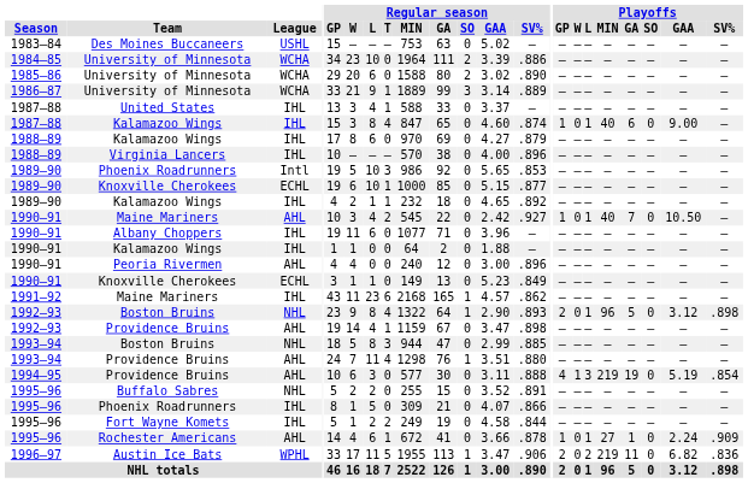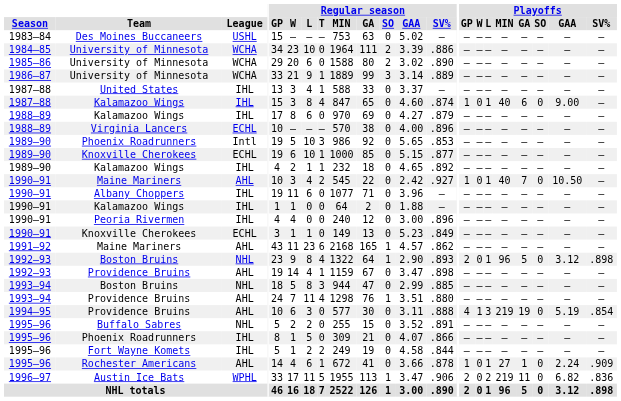Virginia Lancers | League: IHL -> ECHL
Peoria Rivermen | League: AHL -> IHL
1991–92 / Maine Mariners | League: IHL -> AHL
